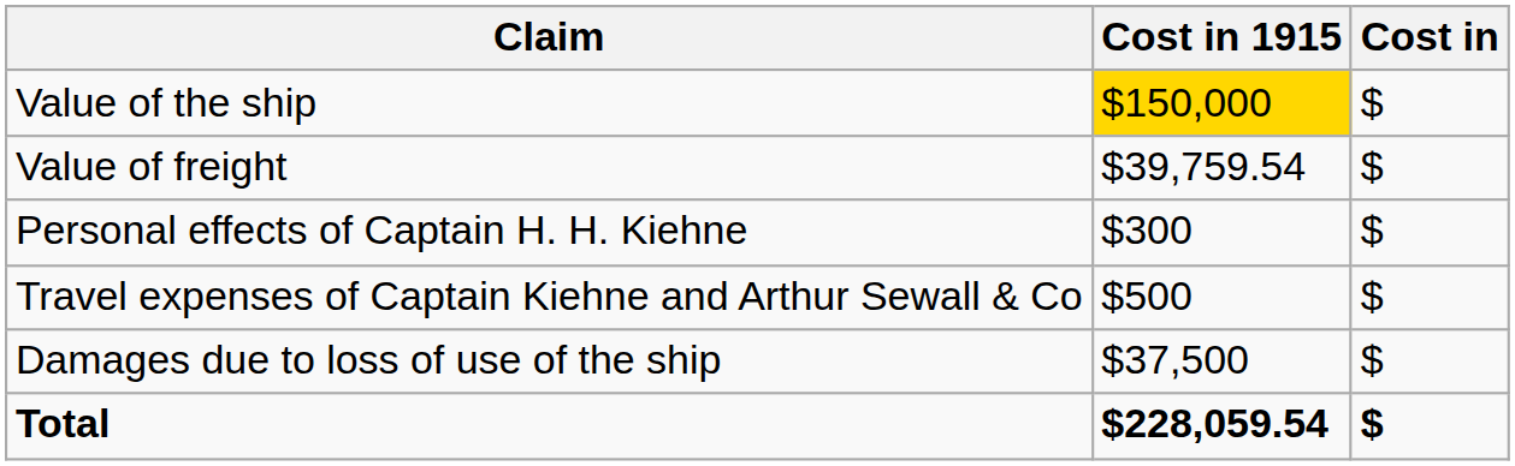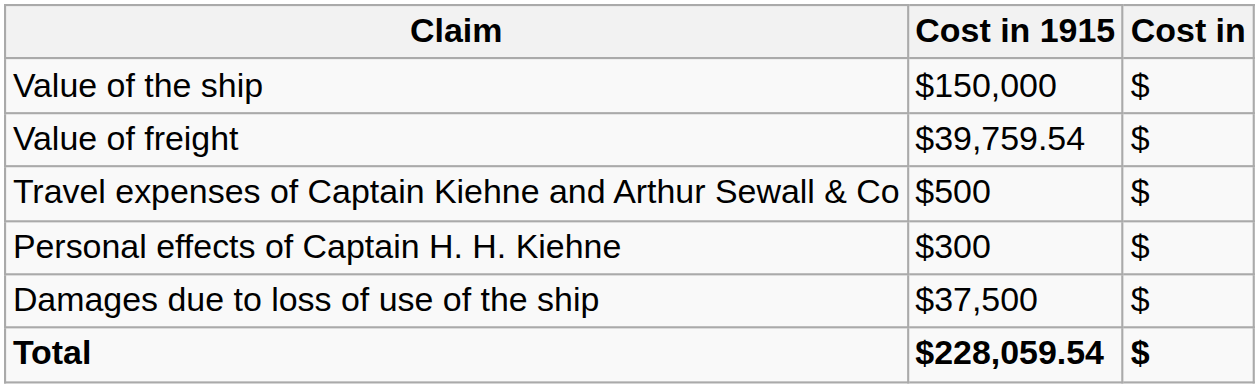Value of the ship | Cost in 1915: gold background -> no background
rows swapped: Travel expenses of Captain Kiehne and Arthur Sewall & Co <-> Personal effects of Captain H. H. Kiehne
